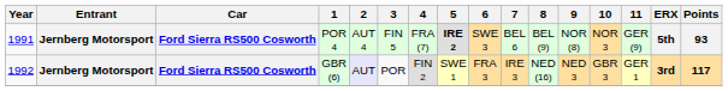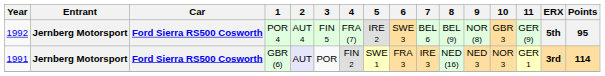POR 4 | Year: 1991 -> 1992
POR 4 | 5: bold -> normal
POR 4 | 10: NOR 3 -> GBR 3
POR 4 | Points: 93 -> 95
GBR (6) | Year: 1992 -> 1991
GBR (6) | 10: GBR 3 -> NOR 3
GBR (6) | Points: 117 -> 114
